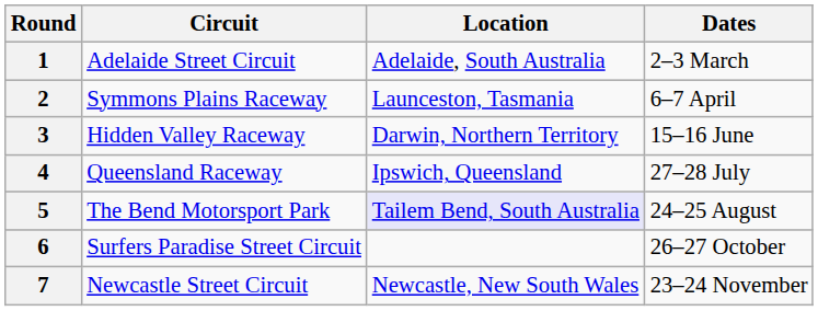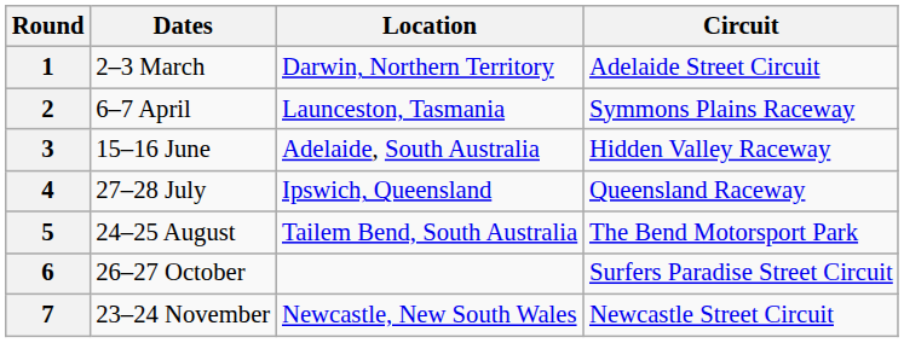columns swapped: Circuit <-> Dates
1 | Location: Adelaide, South Australia -> Darwin, Northern Territory
3 | Location: Darwin, Northern Territory -> Adelaide, South Australia
5 | Location: lavender background -> no background
